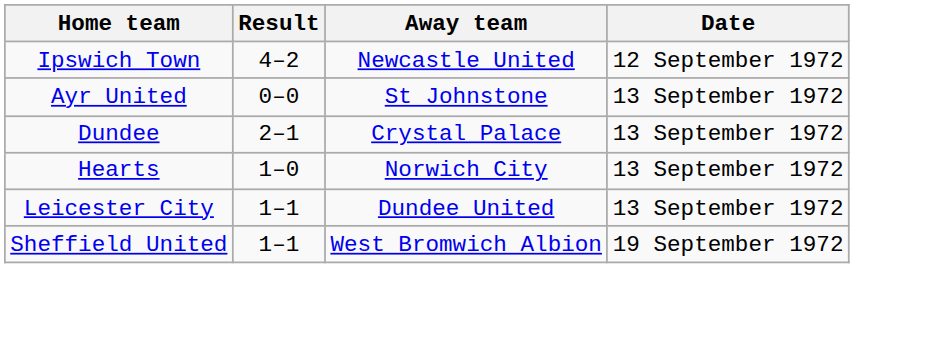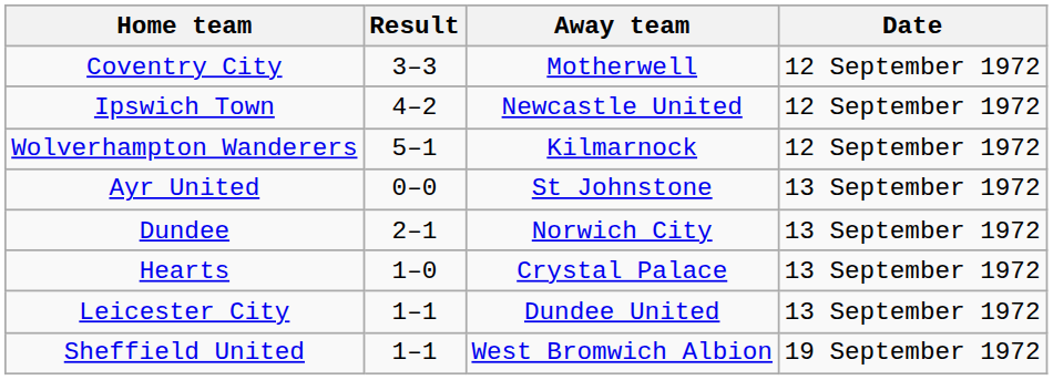+ row: Coventry City | 3–3 | Motherwell | 12 September 1972
+ row: Wolverhampton Wanderers | 5–1 | Kilmarnock | 12 September 1972
Dundee | Away team: Crystal Palace -> Norwich City
Hearts | Away team: Norwich City -> Crystal Palace
